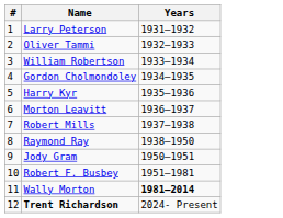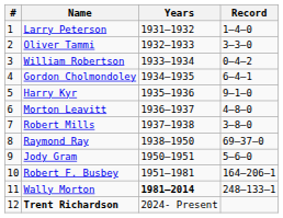+ column: Record | 1–4–0 | 3–3–0 | 0–4–2 | 6–4–1 | 9–1–0 | 4–8–0 | 3–8–0 | 69–37–0 | 5–6–0 | 164–206–1 | 248–133–1
